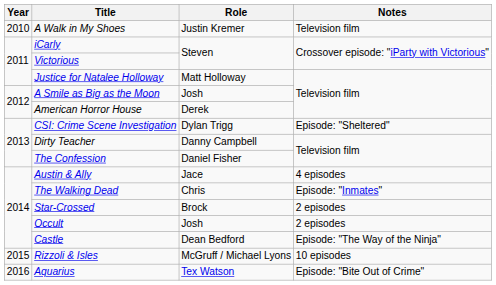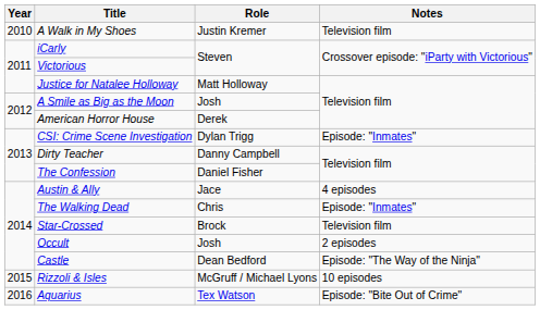CSI: Crime Scene Investigation | Notes: Episode: "Sheltered" -> Episode: "Inmates"
Star-Crossed | Notes: 2 episodes -> Television film
